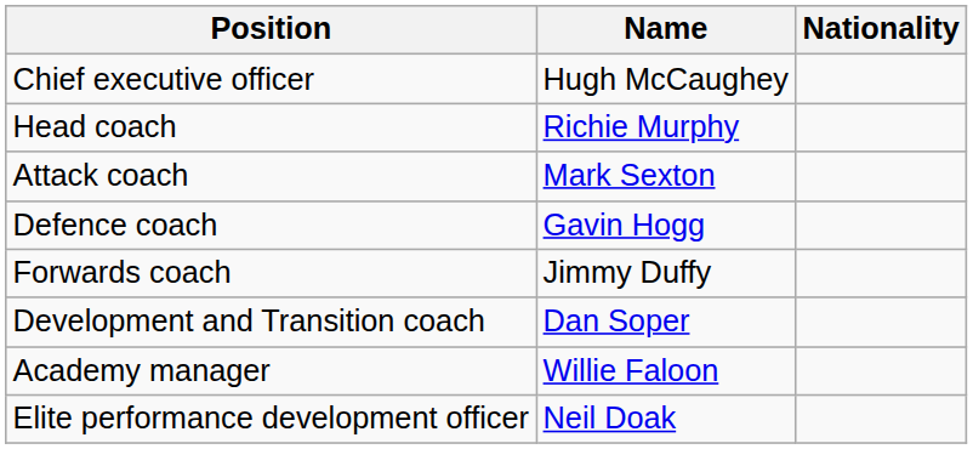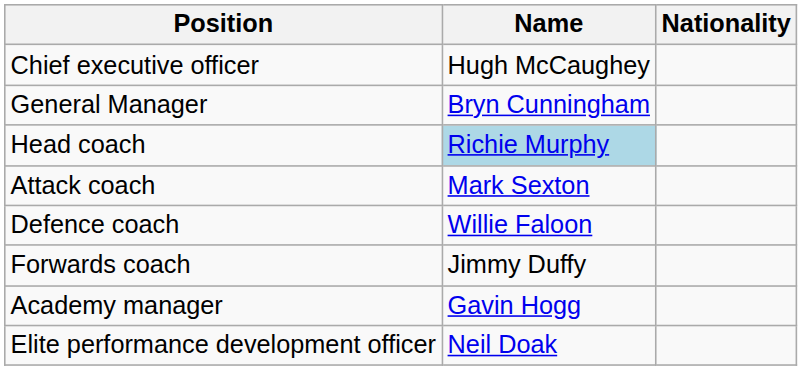+ row: General Manager | Bryn Cunningham
Head coach | Name: no background -> lightblue background
Defence coach | Name: Gavin Hogg -> Willie Faloon
- row: Development and Transition coach | Dan Soper
Academy manager | Name: Willie Faloon -> Gavin Hogg
